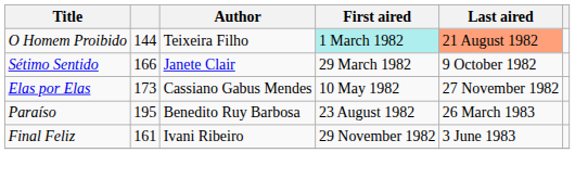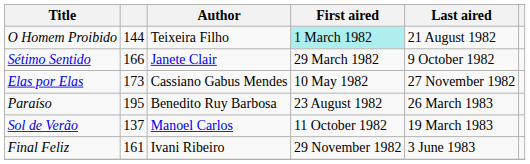O Homem Proibido | Last aired: lightsalmon background -> no background
+ row: Sol de Verão | 137 | Manoel Carlos | 11 October 1982 | 19 March 1983
